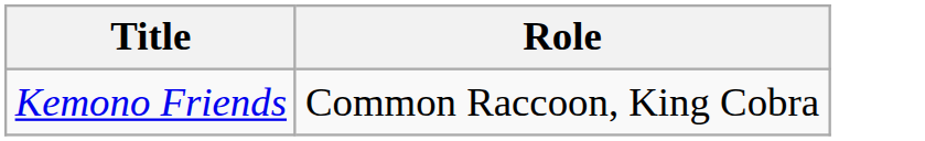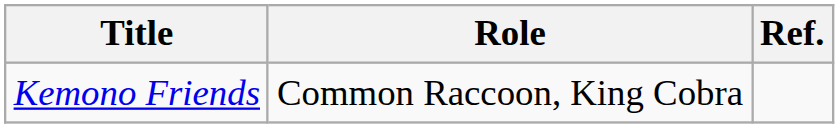+ column: Ref.
